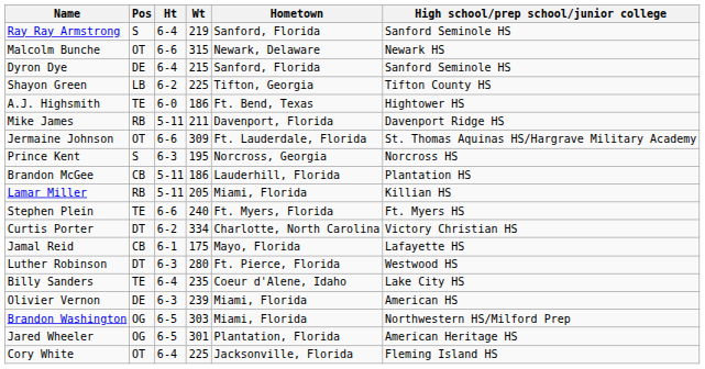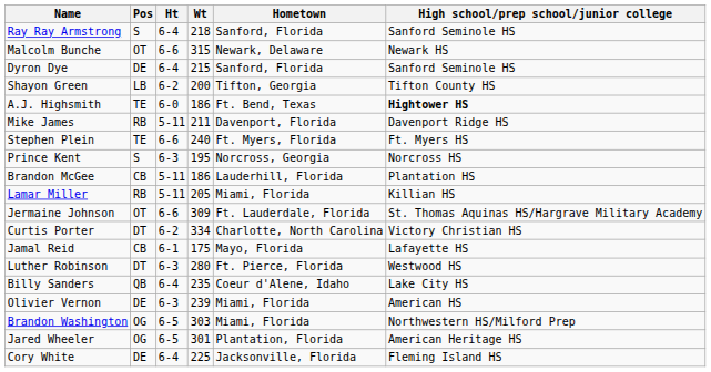Ray Ray Armstrong | Wt: 219 -> 218
Shayon Green | Wt: 225 -> 200
A.J. Highsmith | High school/prep school/junior college: normal -> bold
rows swapped: Jermaine Johnson <-> Stephen Plein
Billy Sanders | Pos: TE -> QB
Cory White | Pos: OT -> DE
